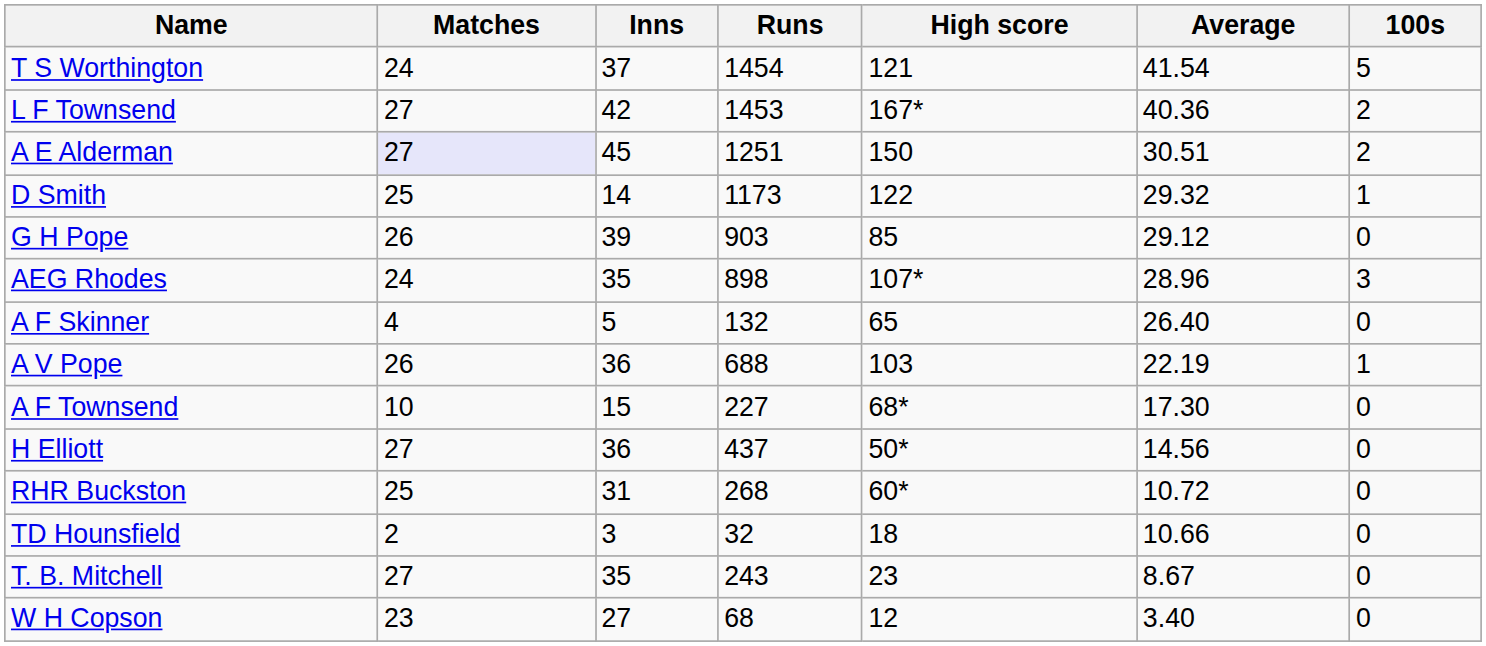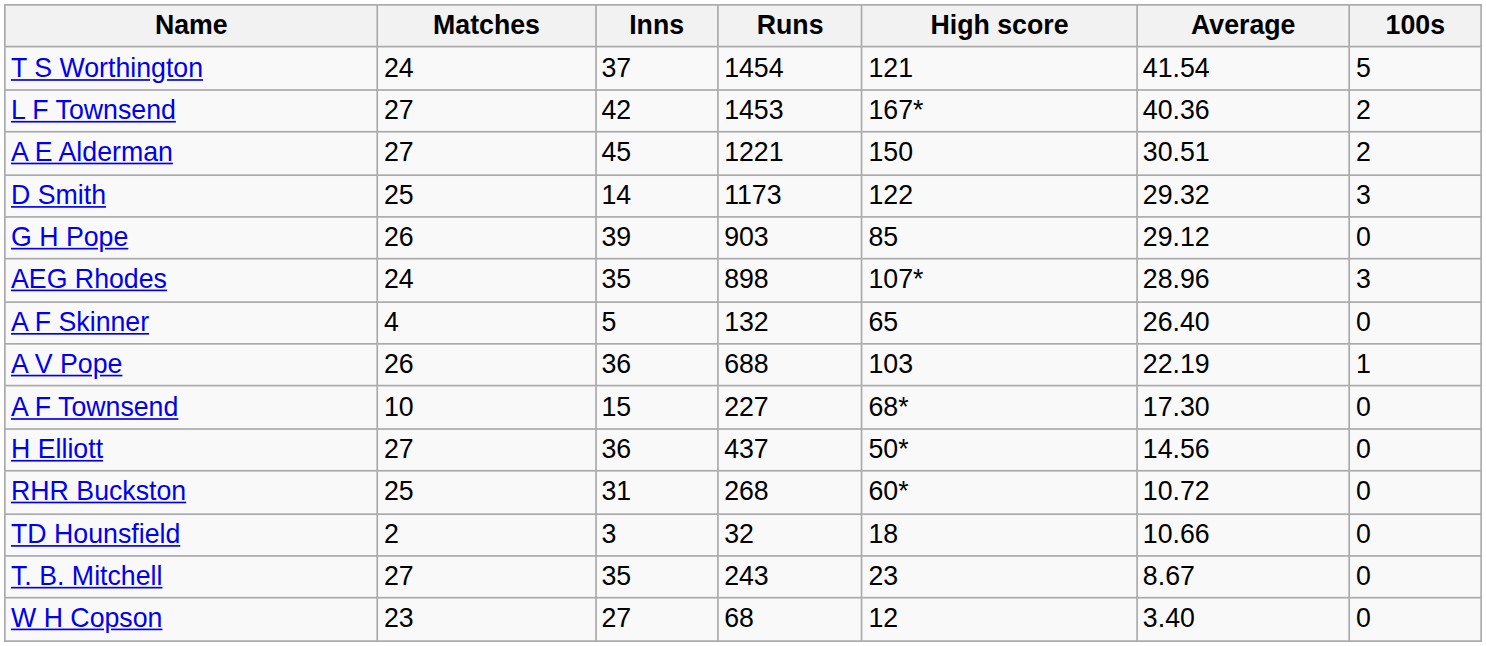A E Alderman | Matches: lavender background -> no background
A E Alderman | Runs: 1251 -> 1221
D Smith | 100s: 1 -> 3
